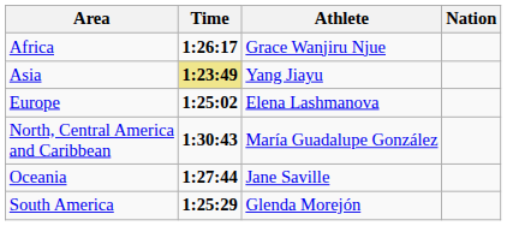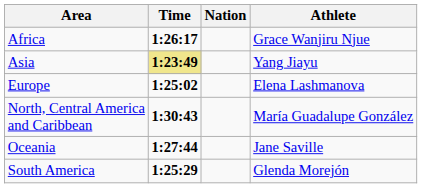columns swapped: Athlete <-> Nation
